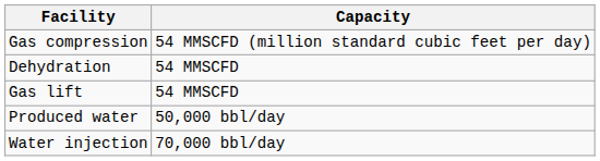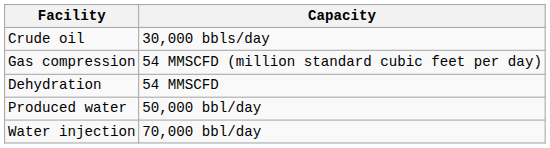+ row: Crude oil | 30,000 bbls/day
- row: Gas lift | 54 MMSCFD
